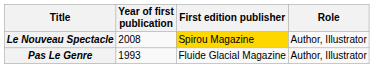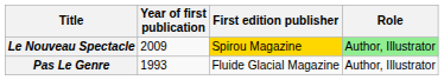Le Nouveau Spectacle | Year of first publication: 2008 -> 2009
Le Nouveau Spectacle | Role: no background -> lightgreen background
